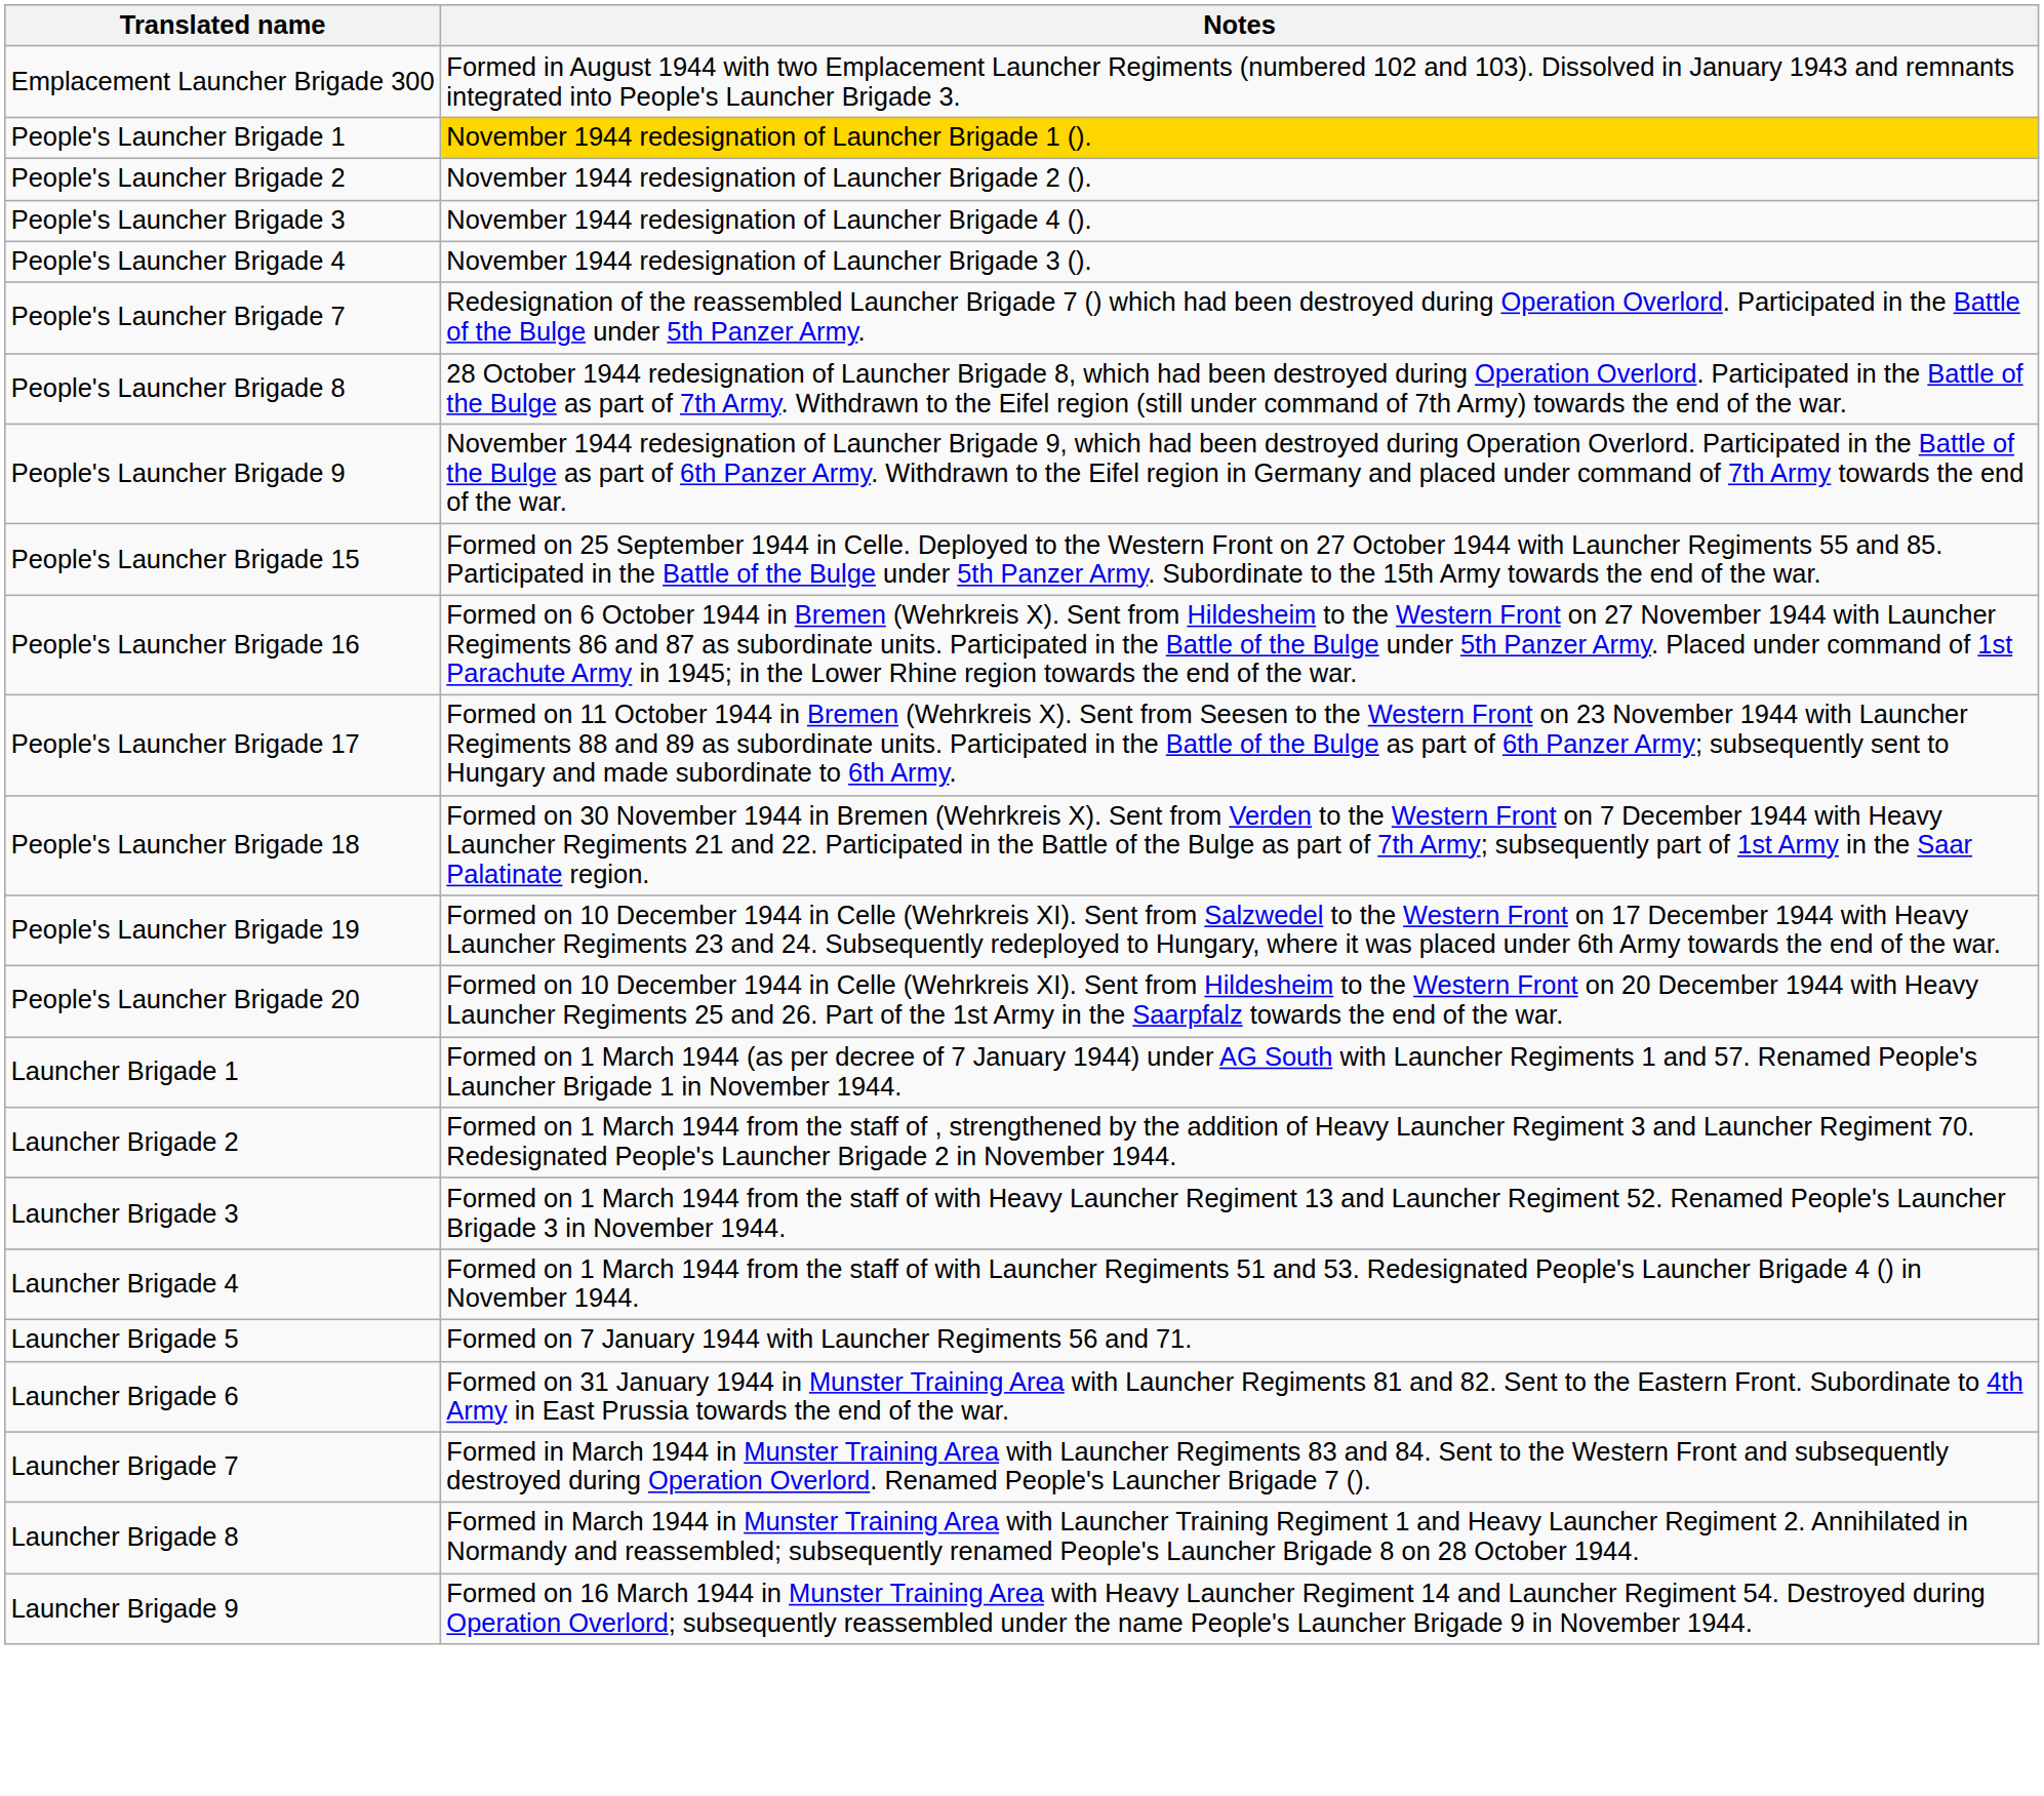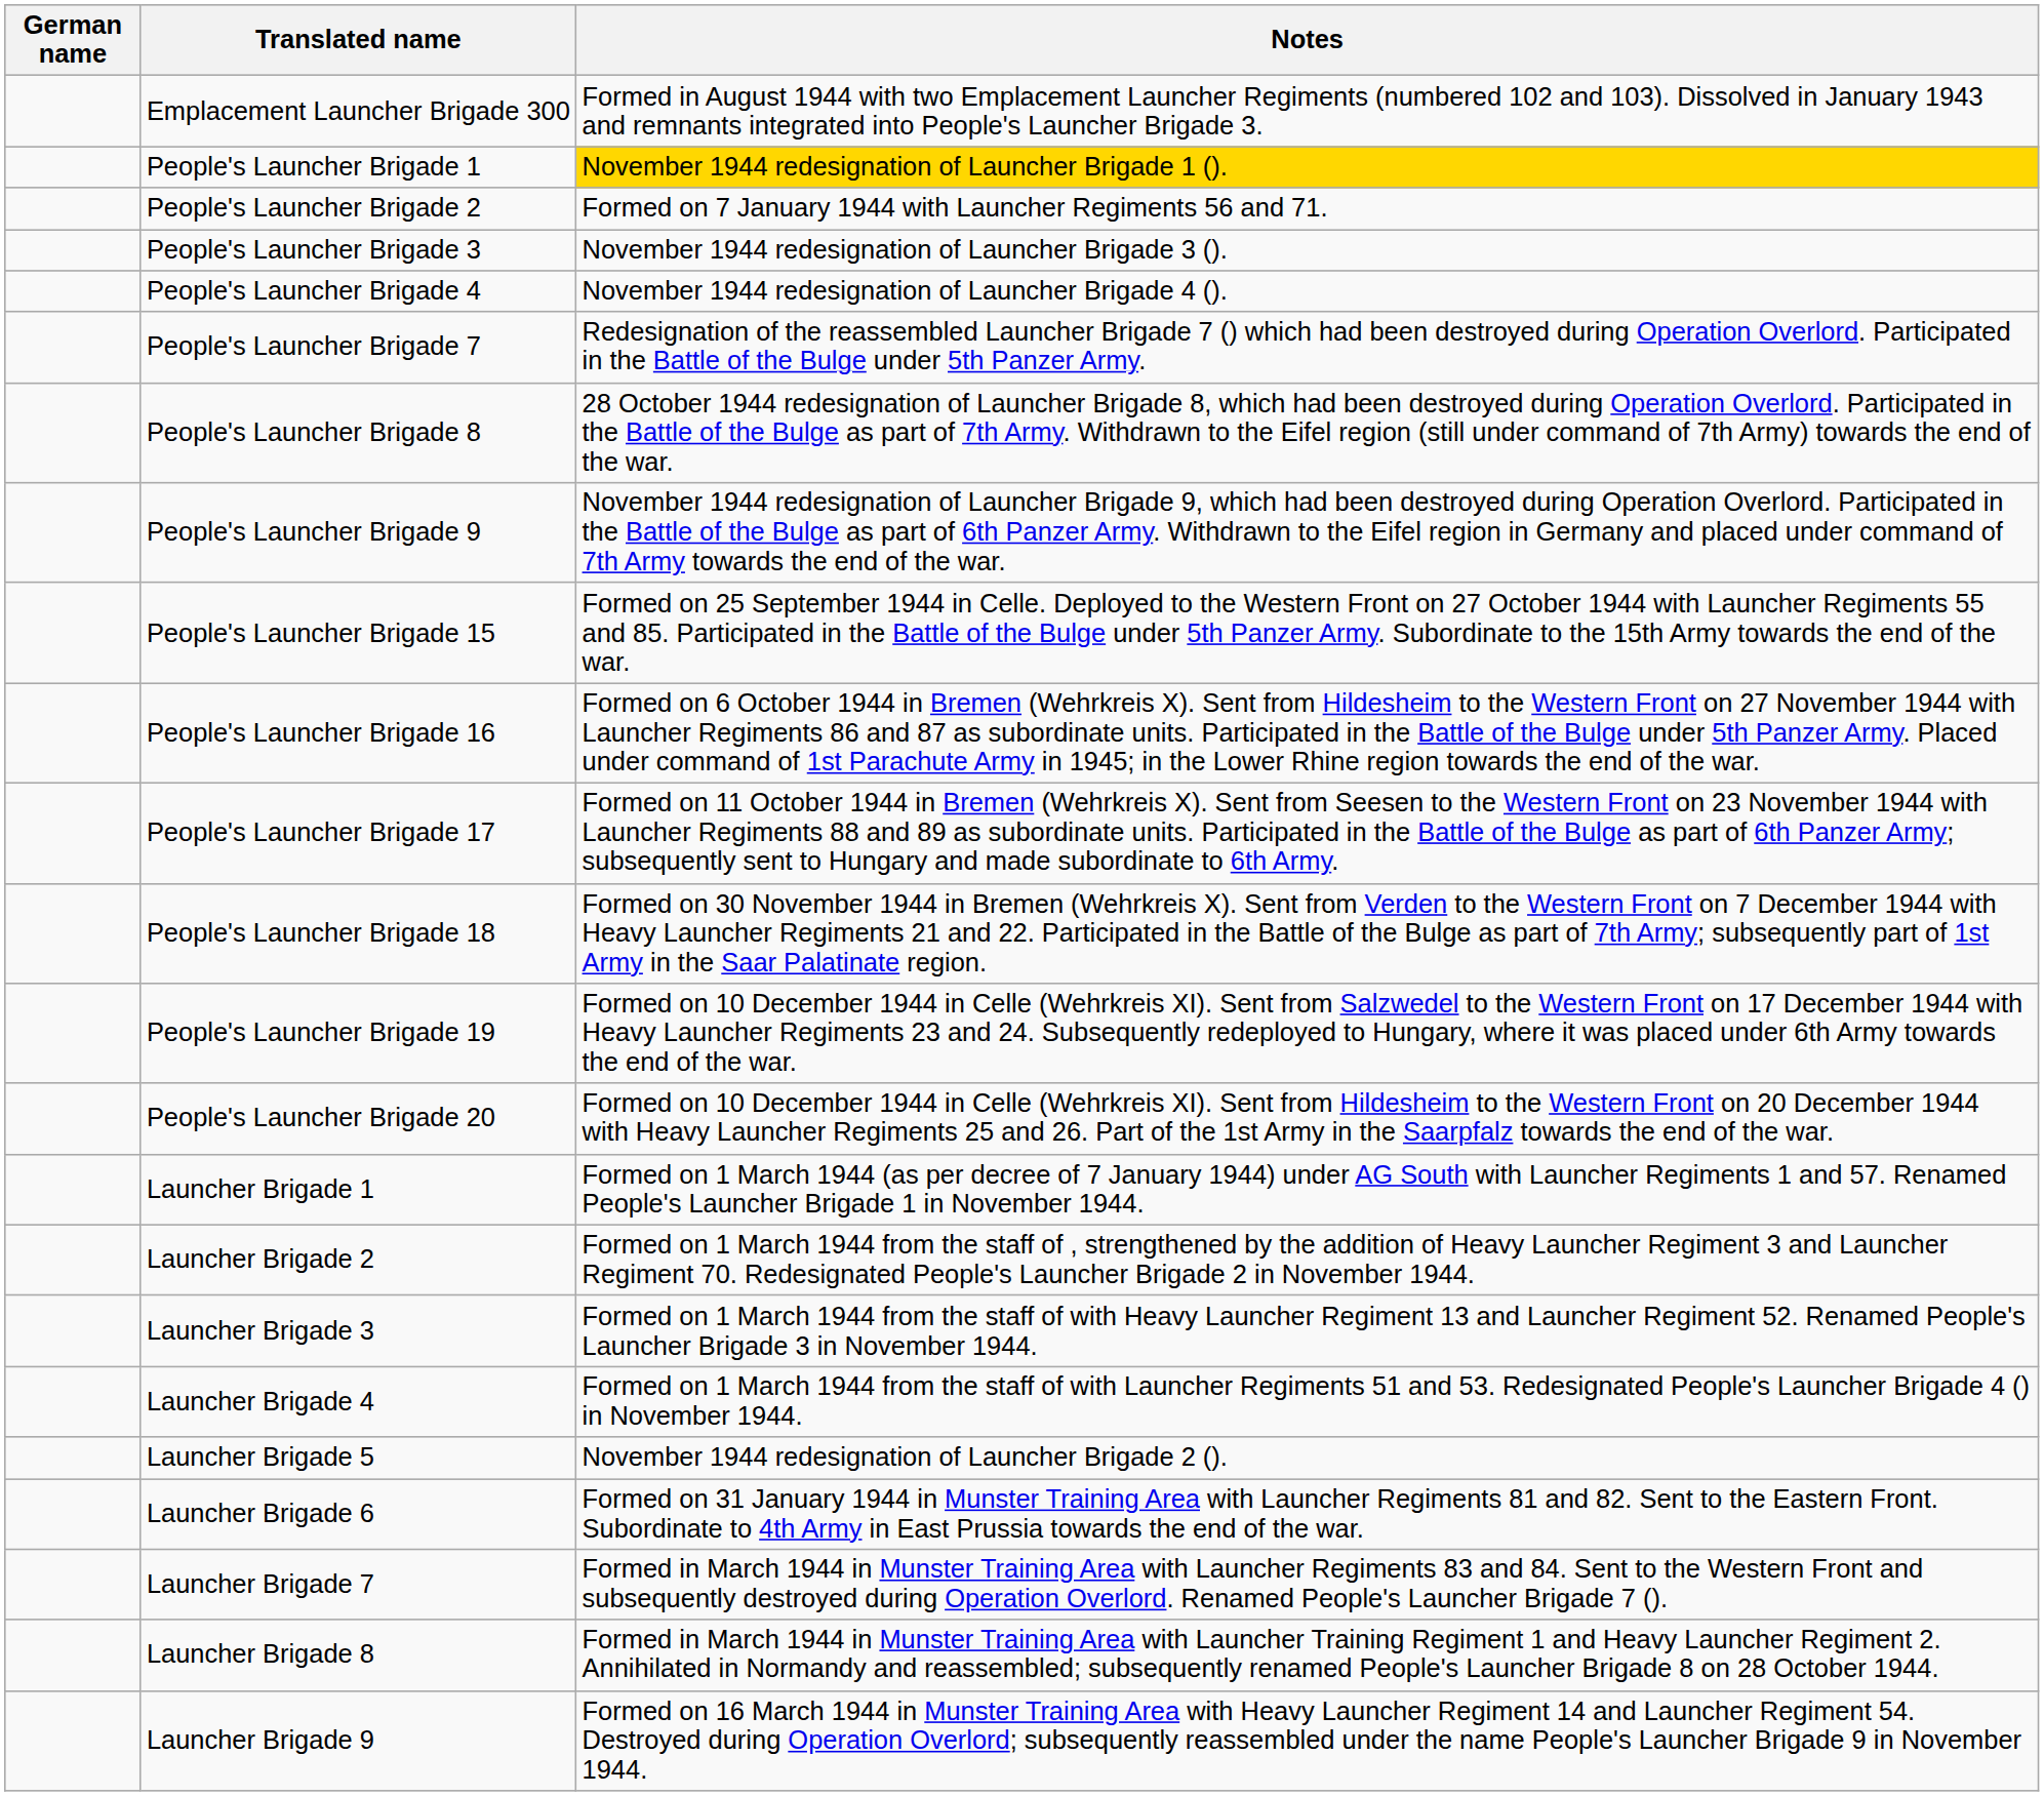+ column: German name
People's Launcher Brigade 2 | Notes: November 1944 redesignation of Launcher Brigade 2 (). -> Formed on 7 January 1944 with Launcher Regiments 56 and 71.
People's Launcher Brigade 3 | Notes: November 1944 redesignation of Launcher Brigade 4 (). -> November 1944 redesignation of Launcher Brigade 3 ().
People's Launcher Brigade 4 | Notes: November 1944 redesignation of Launcher Brigade 3 (). -> November 1944 redesignation of Launcher Brigade 4 ().
Launcher Brigade 5 | Notes: Formed on 7 January 1944 with Launcher Regiments 56 and 71. -> November 1944 redesignation of Launcher Brigade 2 ().
